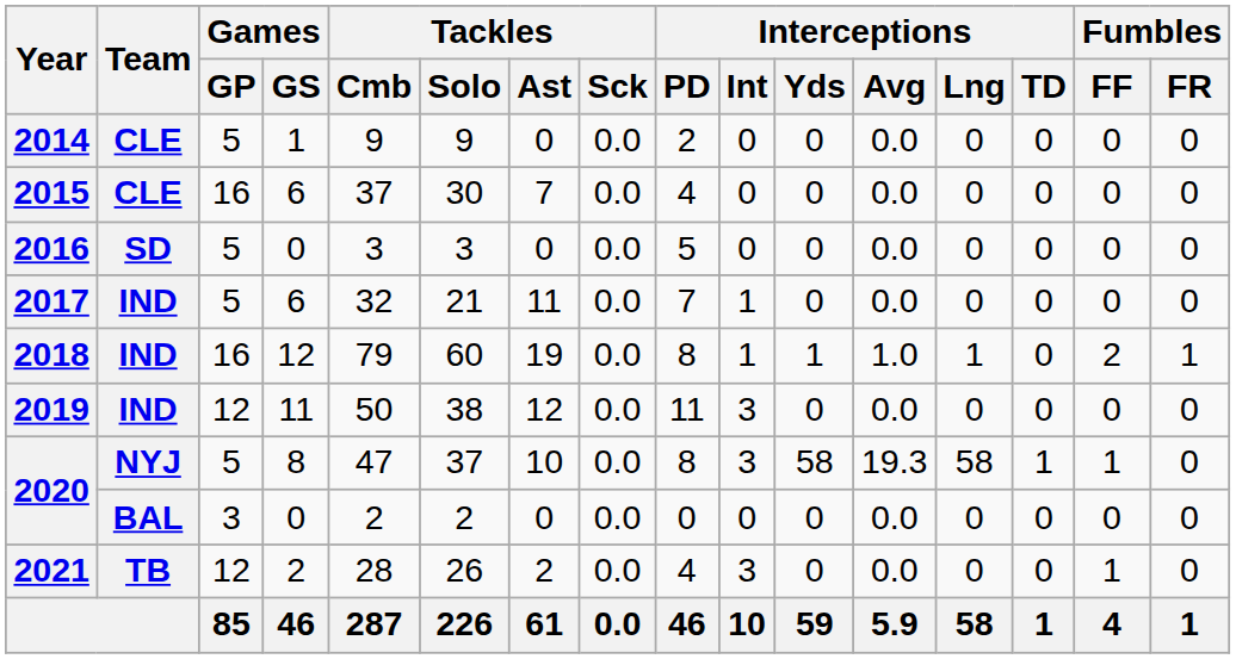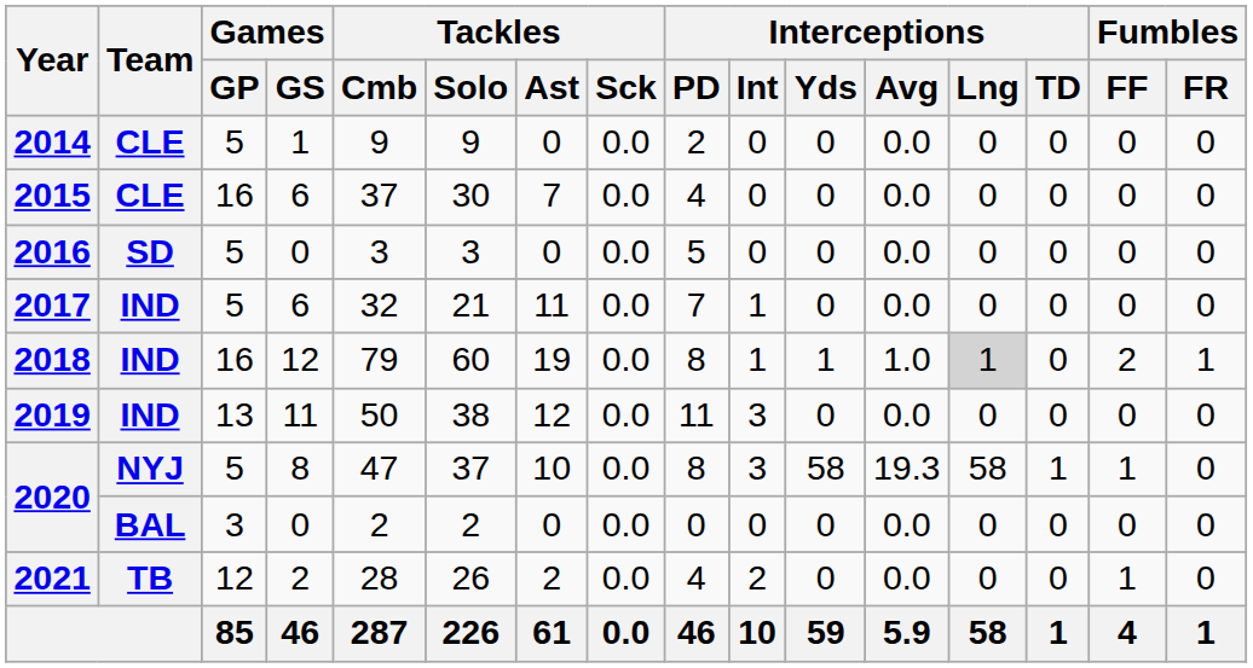2018 | Interceptions / Lng: no background -> lightgrey background
2019 | Games / GP: 12 -> 13
2021 | Interceptions / Int: 3 -> 2
